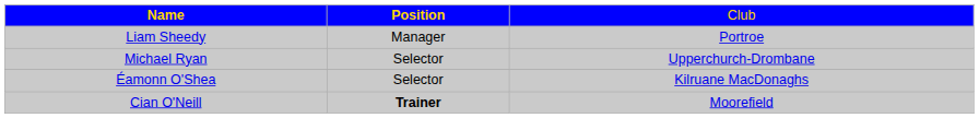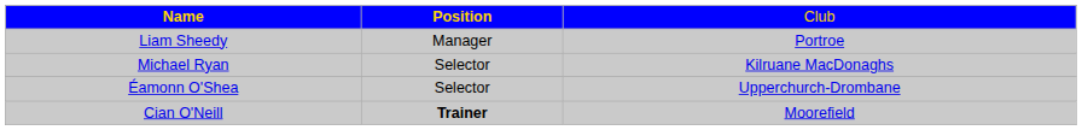Michael Ryan | column 3: Upperchurch-Drombane -> Kilruane MacDonaghs
Éamonn O'Shea | column 3: Kilruane MacDonaghs -> Upperchurch-Drombane
